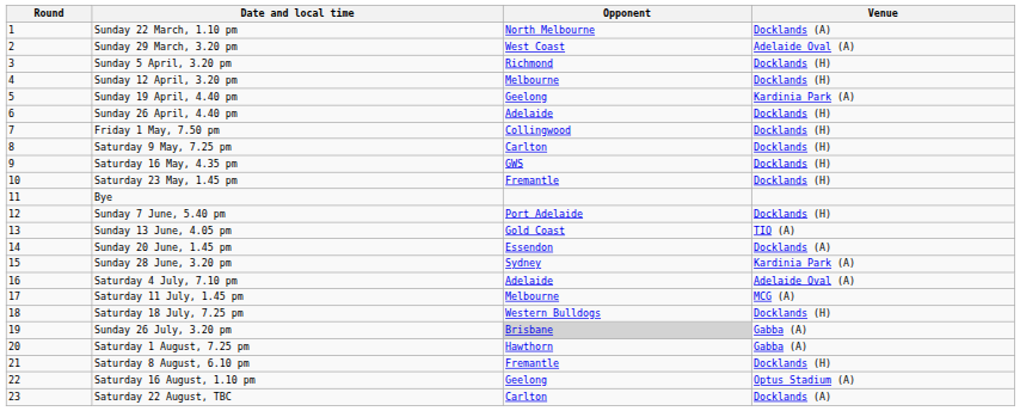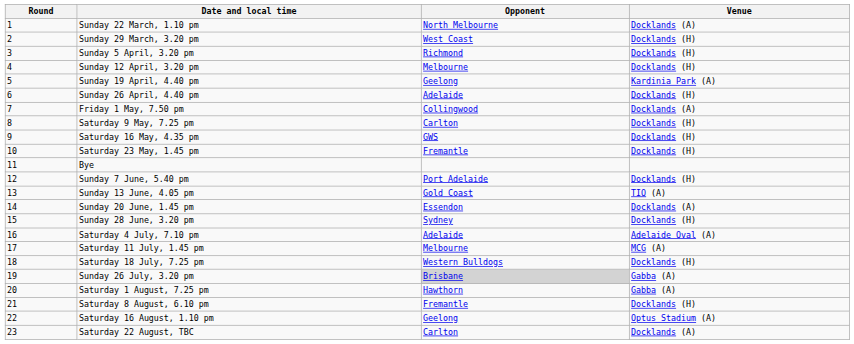Sunday 29 March, 3.20 pm | Venue: Adelaide Oval (A) -> Docklands (H)
Friday 1 May, 7.50 pm | Venue: Docklands (H) -> Docklands (A)
Sunday 28 June, 3.20 pm | Venue: Kardinia Park (A) -> Docklands (H)
